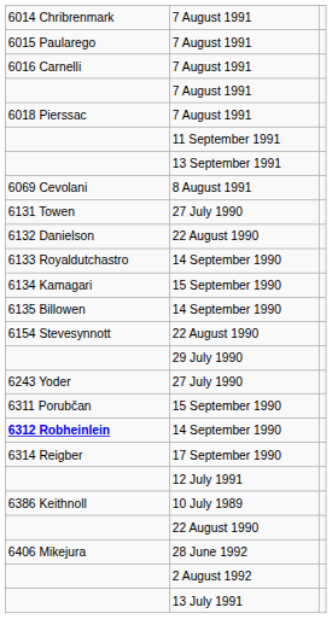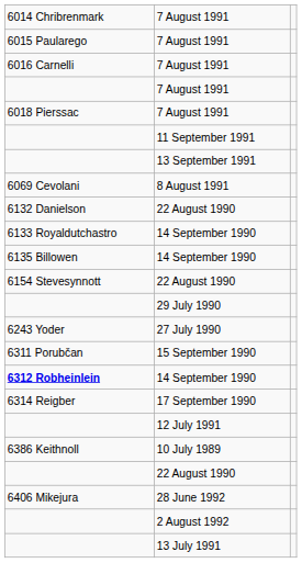- row: 6131 Towen | 27 July 1990
- row: 6134 Kamagari | 15 September 1990
